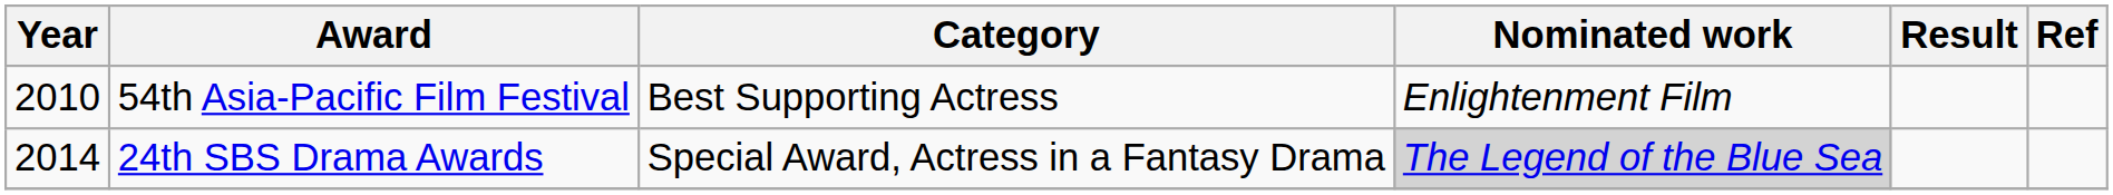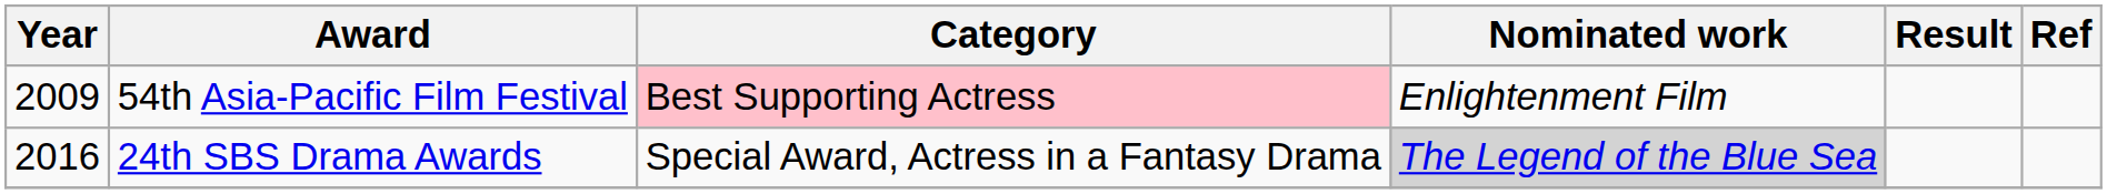54th Asia-Pacific Film Festival | Year: 2010 -> 2009
54th Asia-Pacific Film Festival | Category: no background -> pink background
24th SBS Drama Awards | Year: 2014 -> 2016
